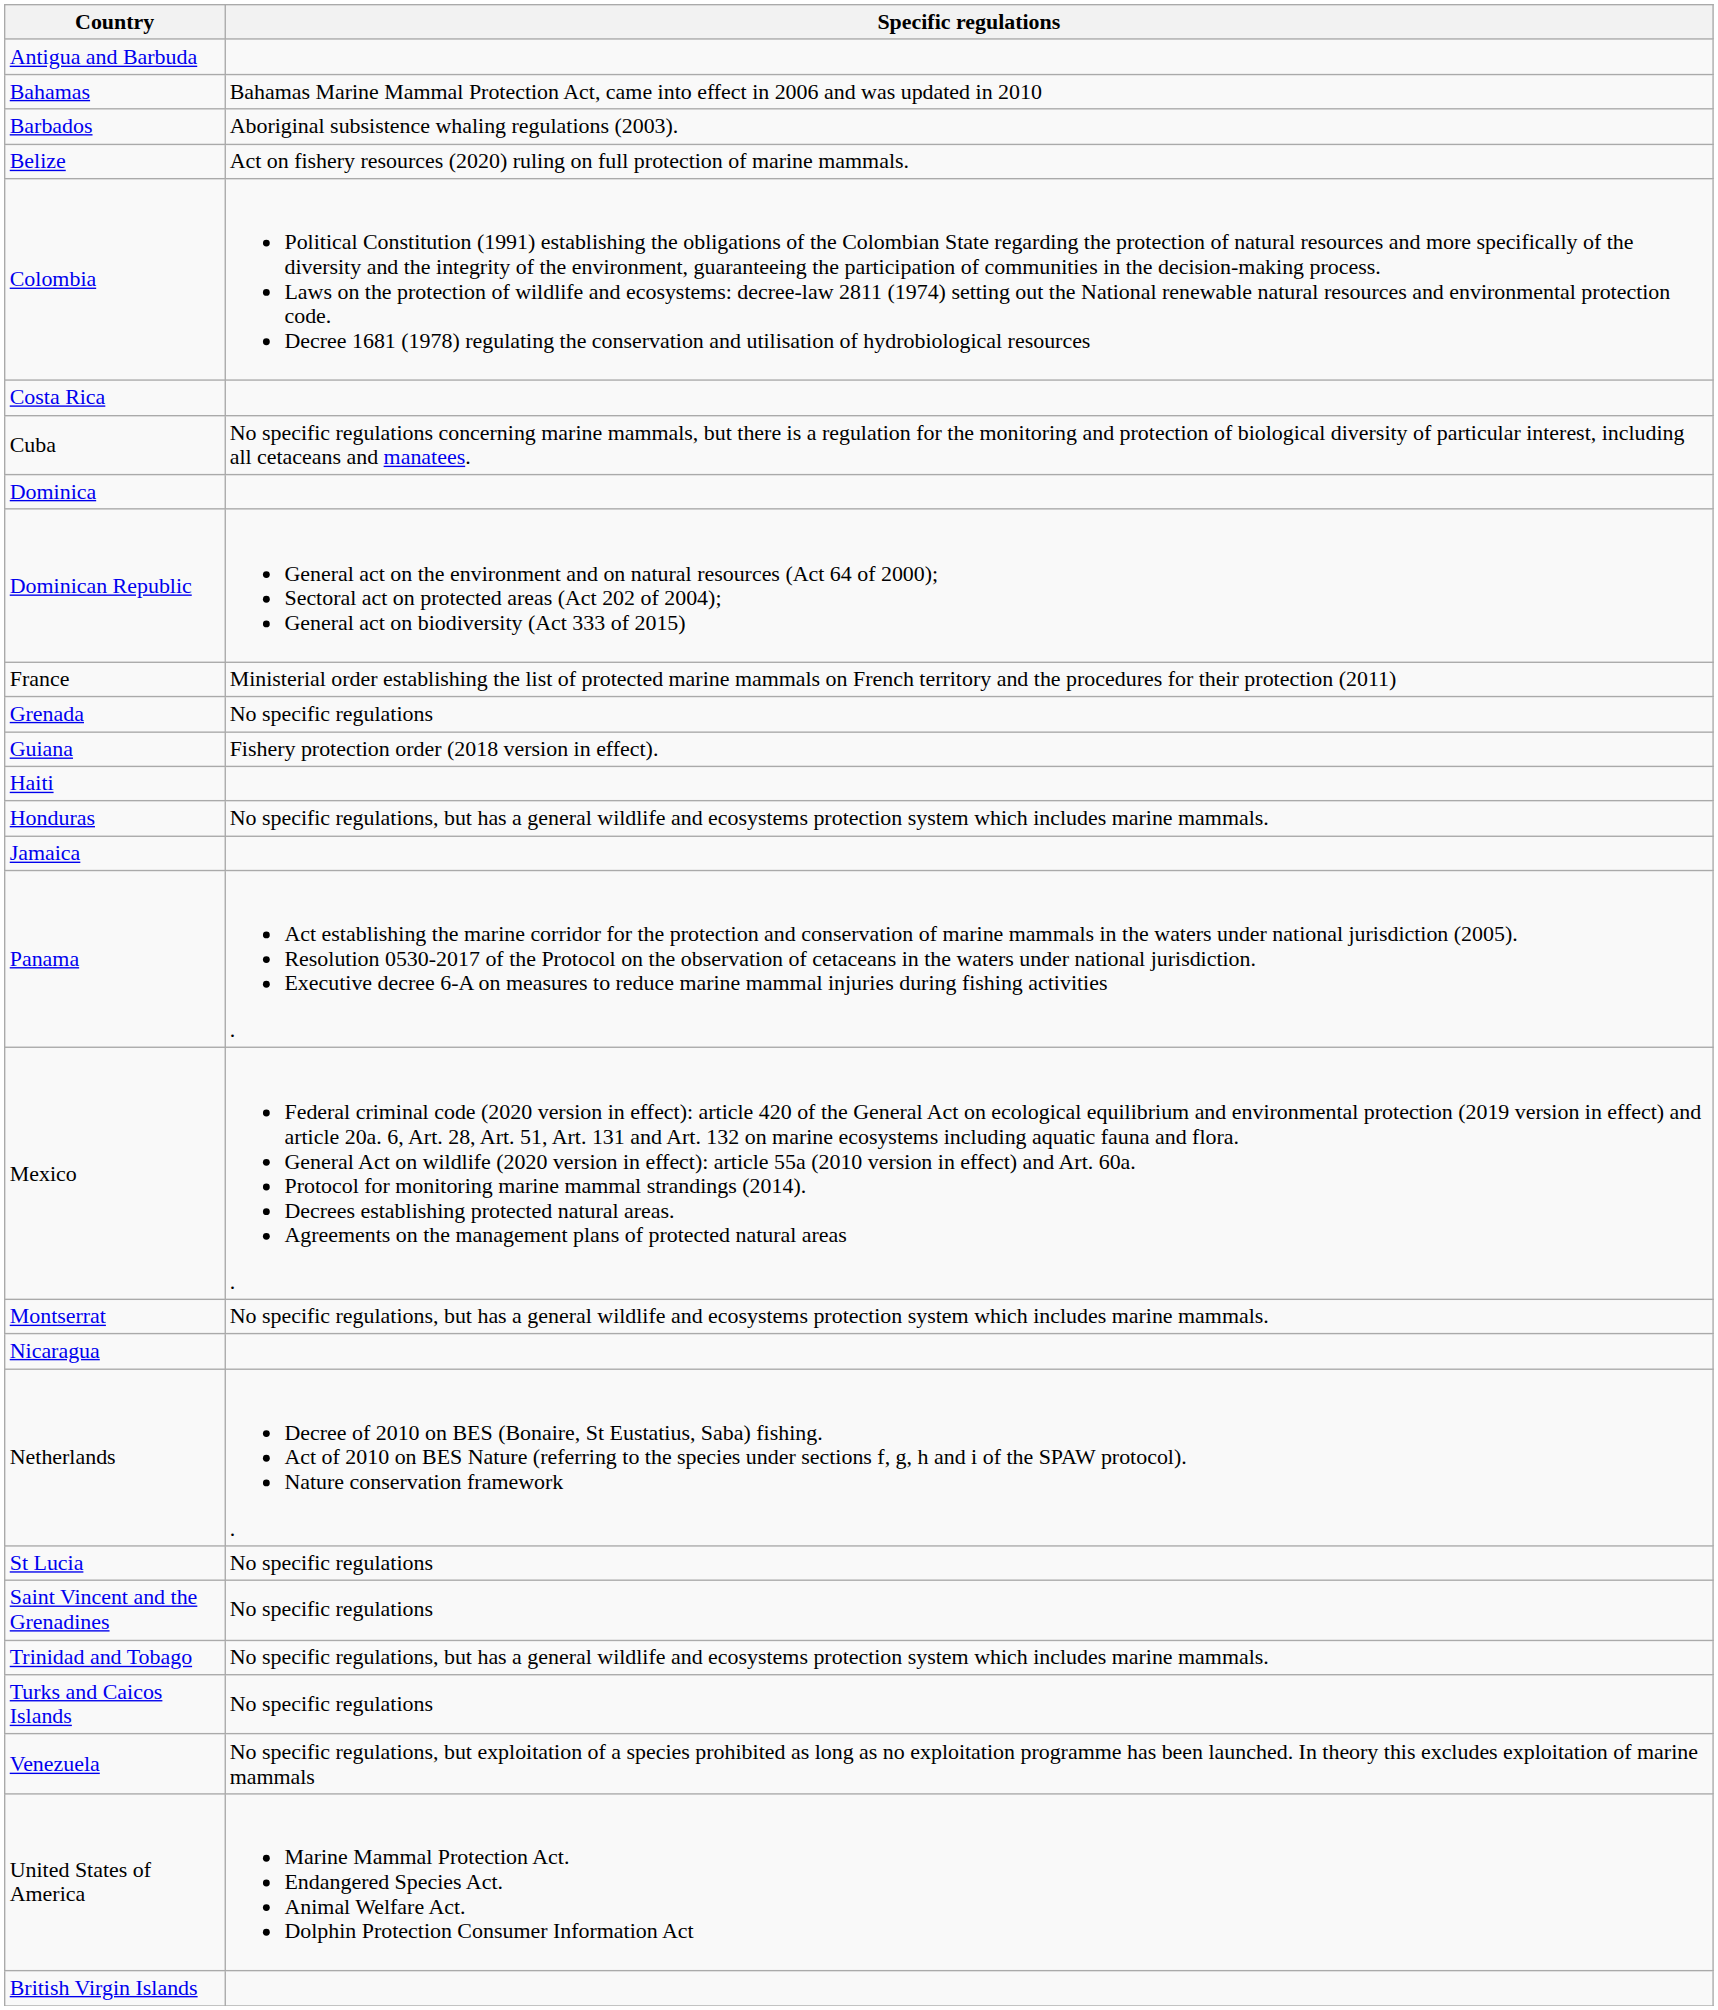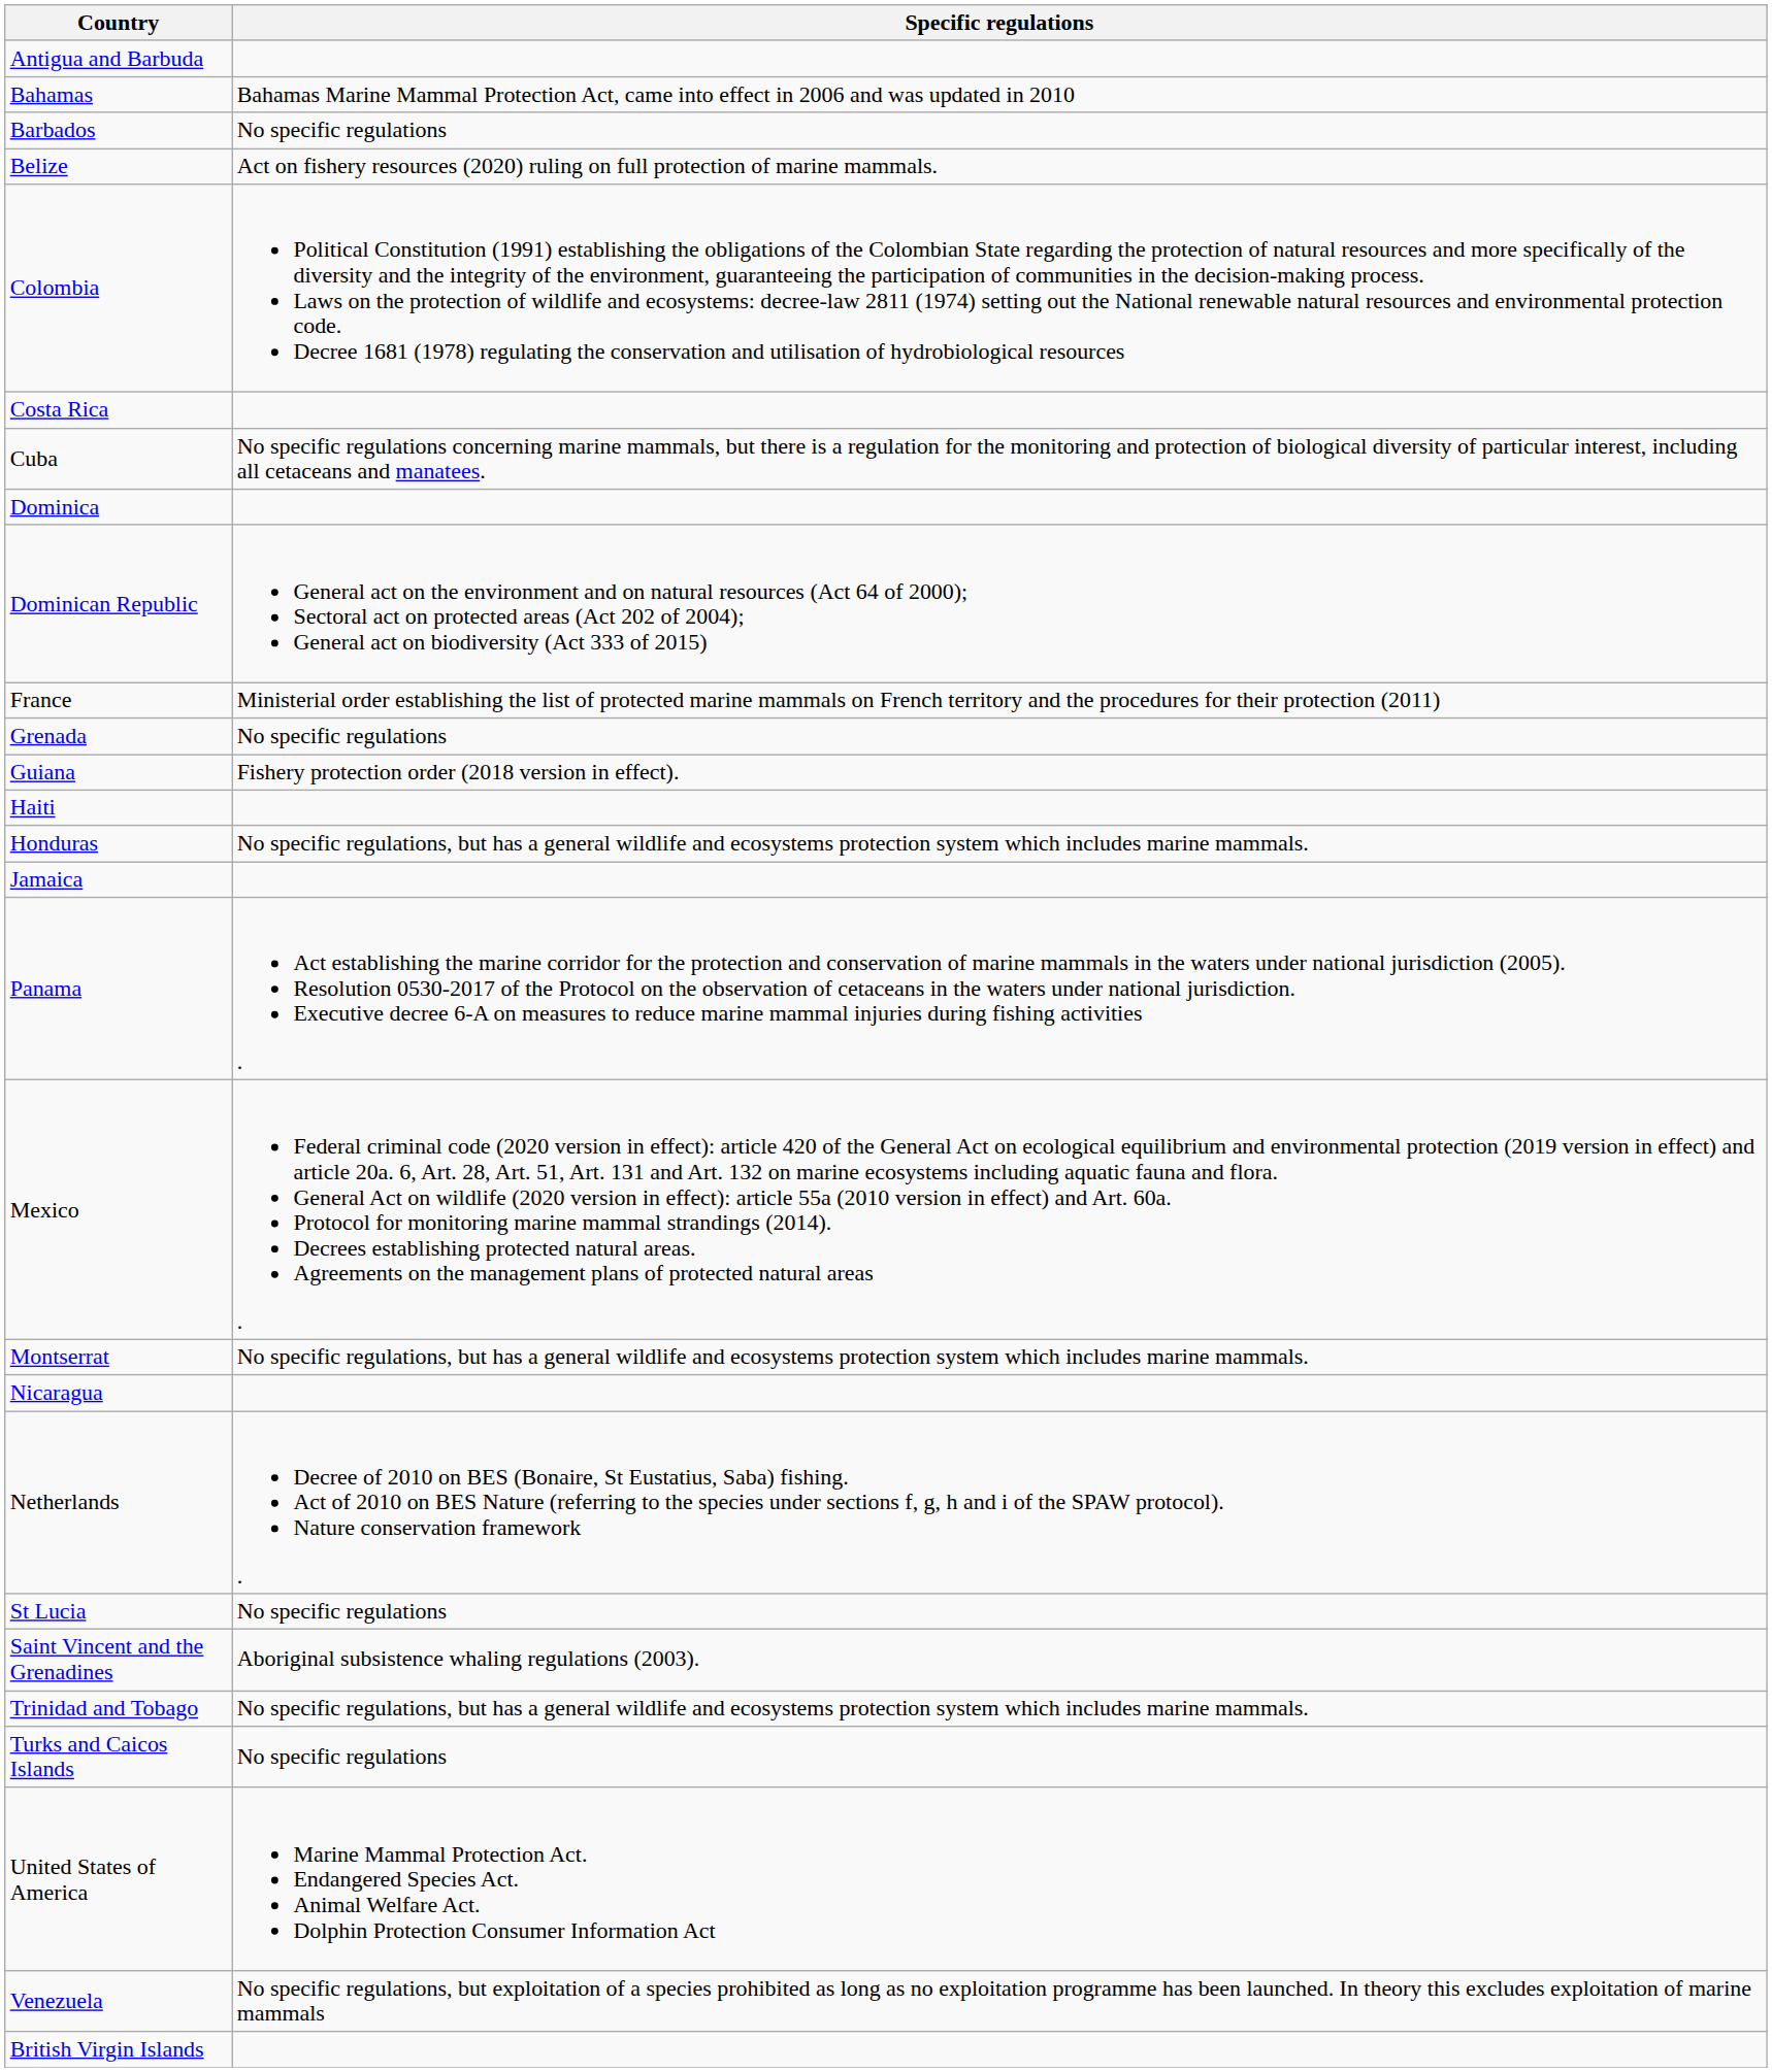Barbados | Specific regulations: Aboriginal subsistence whaling regulations (2003). -> No specific regulations
Saint Vincent and the Grenadines | Specific regulations: No specific regulations -> Aboriginal subsistence whaling regulations (2003).
rows swapped: United States of America <-> Venezuela
